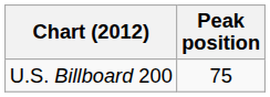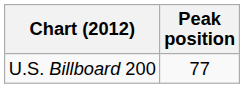U.S. Billboard 200 | Peak position: 75 -> 77
